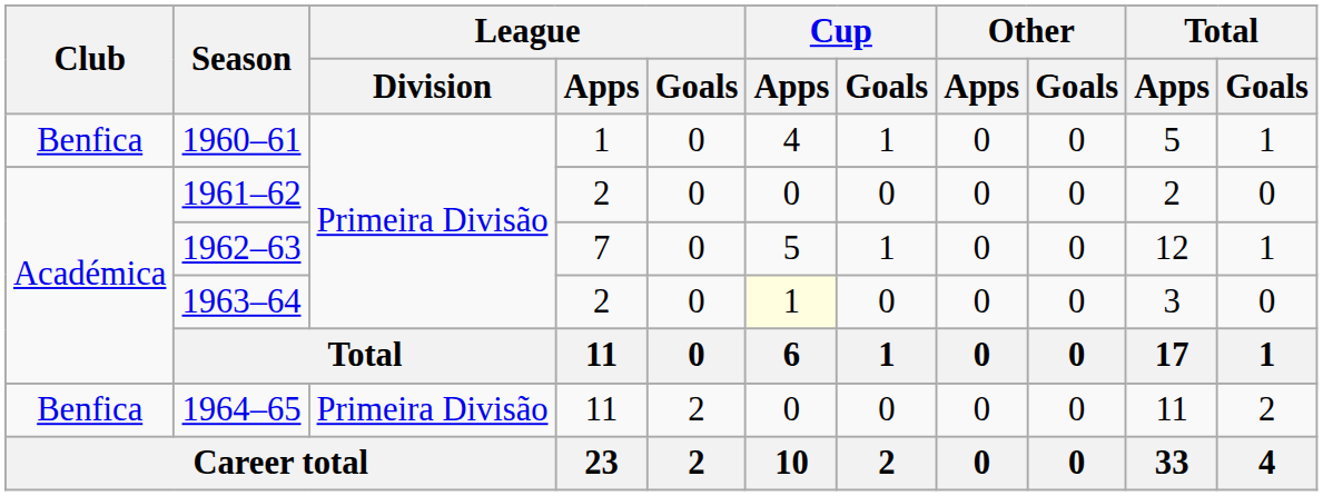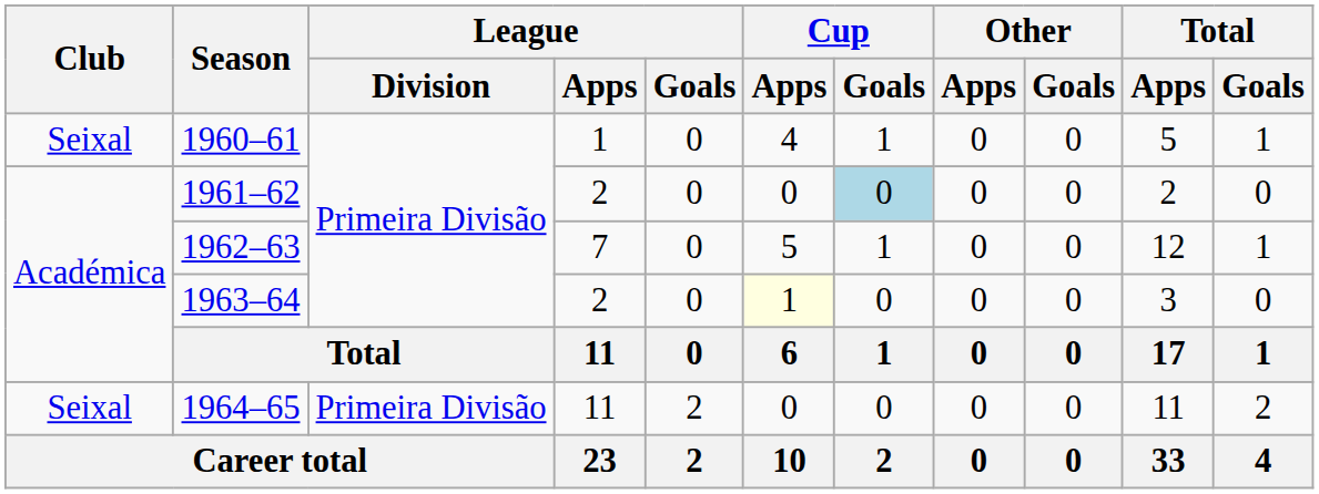1960–61 | Club: Benfica -> Seixal
1961–62 | Cup / Goals: no background -> lightblue background
1964–65 | Club: Benfica -> Seixal
